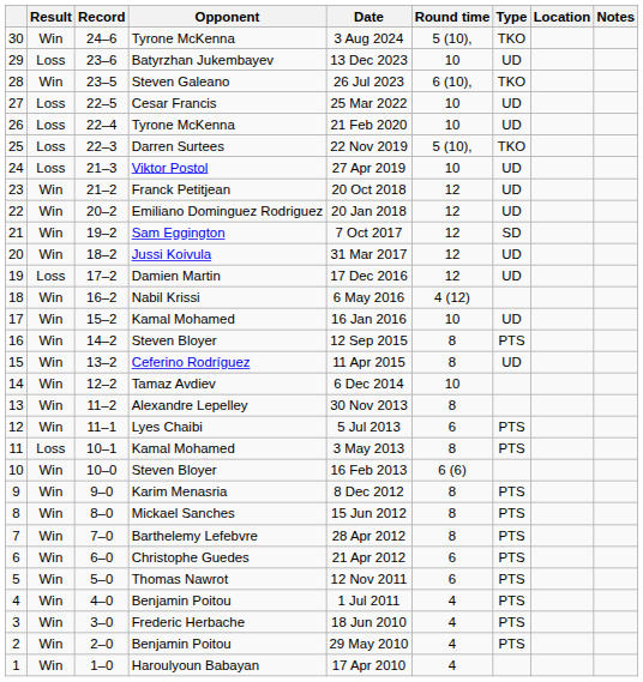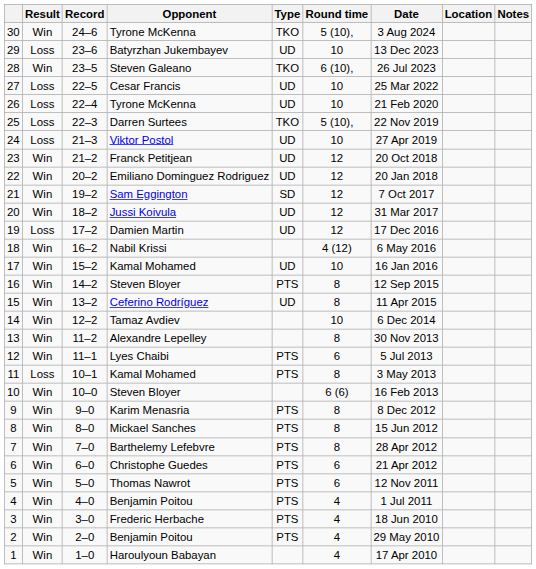columns swapped: Type <-> Date
